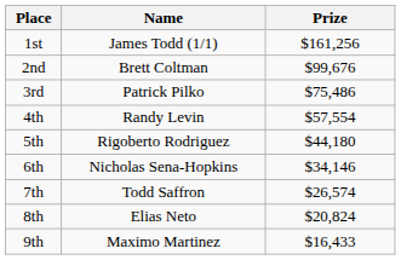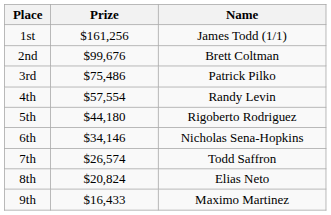columns swapped: Name <-> Prize
